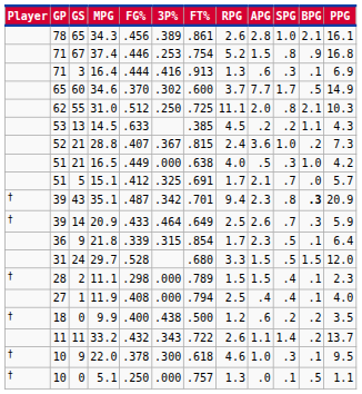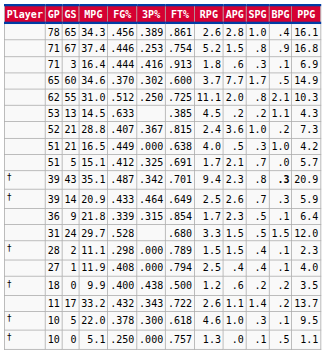34.3 | BPG: 2.1 -> .4
16.4 | RPG: 1.3 -> 1.8
33.2 | GS: 11 -> 17
22.0 | GS: 9 -> 5
